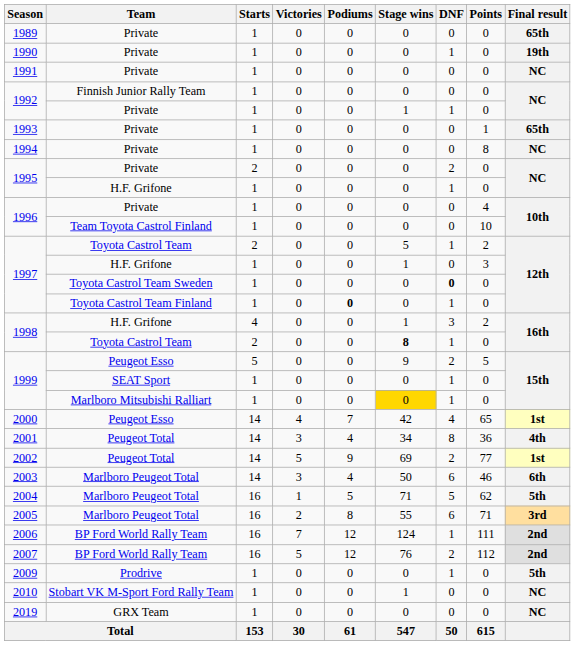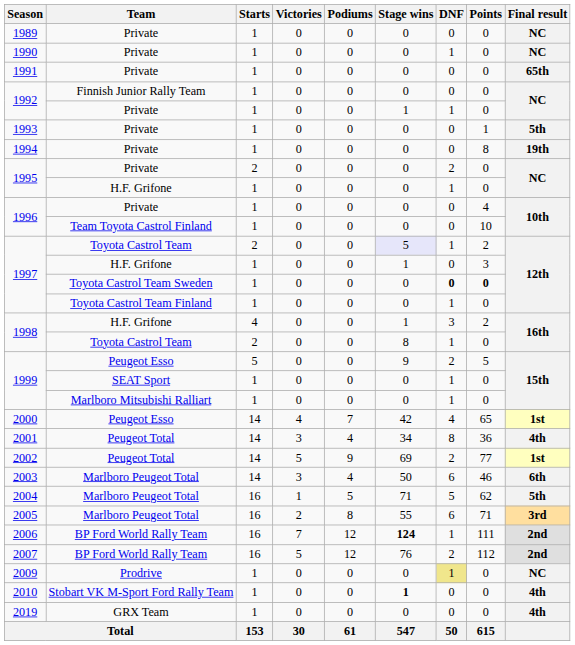1989 | Final result: 65th -> NC
1990 | Final result: 19th -> NC
1991 | Final result: NC -> 65th
1993 | Final result: 65th -> 5th
1994 | Final result: NC -> 19th
1997 / Toyota Castrol Team | Stage wins: no background -> lavender background
1997 / Toyota Castrol Team Sweden | Points: normal -> bold
1997 / Toyota Castrol Team Finland | Podiums: bold -> normal
1998 / Toyota Castrol Team | Stage wins: bold -> normal
1999 / Marlboro Mitsubishi Ralliart | Stage wins: gold background -> no background
2006 | Stage wins: normal -> bold
2009 | DNF: no background -> khaki background
2009 | Final result: 5th -> NC
2010 | Stage wins: normal -> bold
2010 | Final result: NC -> 4th
2019 | Final result: NC -> 4th
